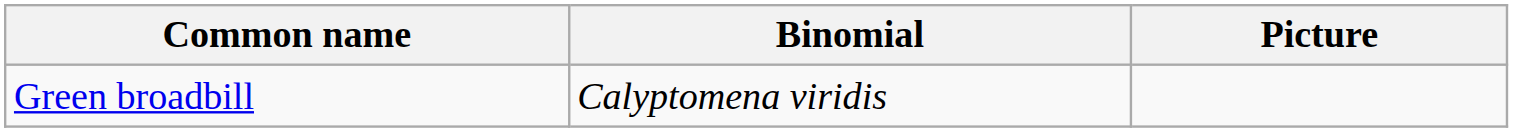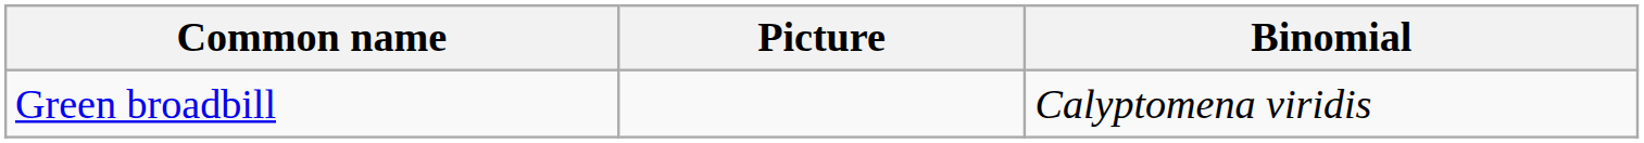columns swapped: Binomial <-> Picture
